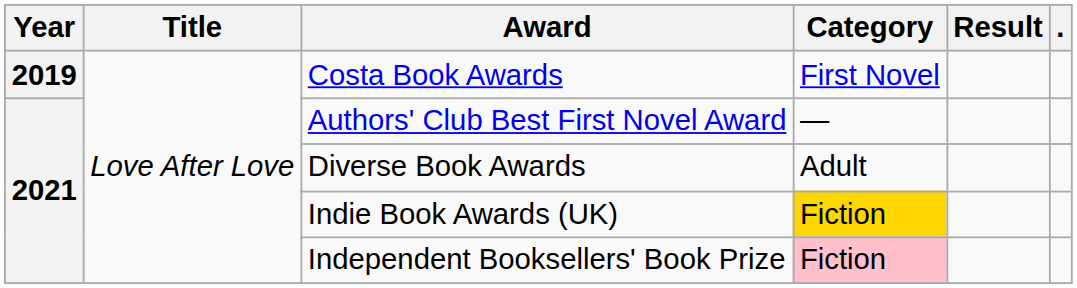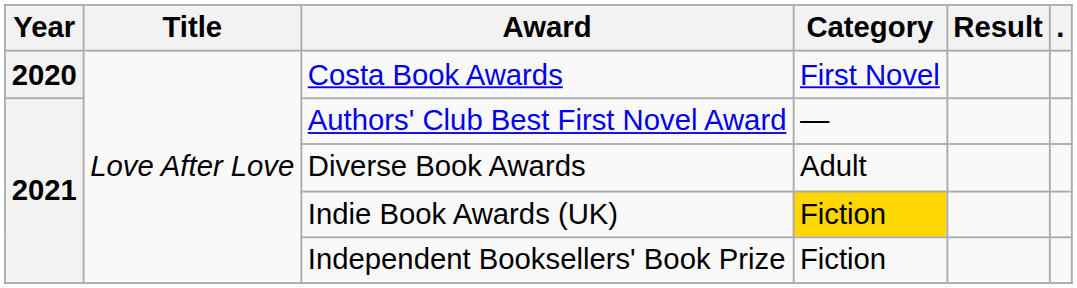Costa Book Awards | Year: 2019 -> 2020
Independent Booksellers' Book Prize | Category: pink background -> no background
